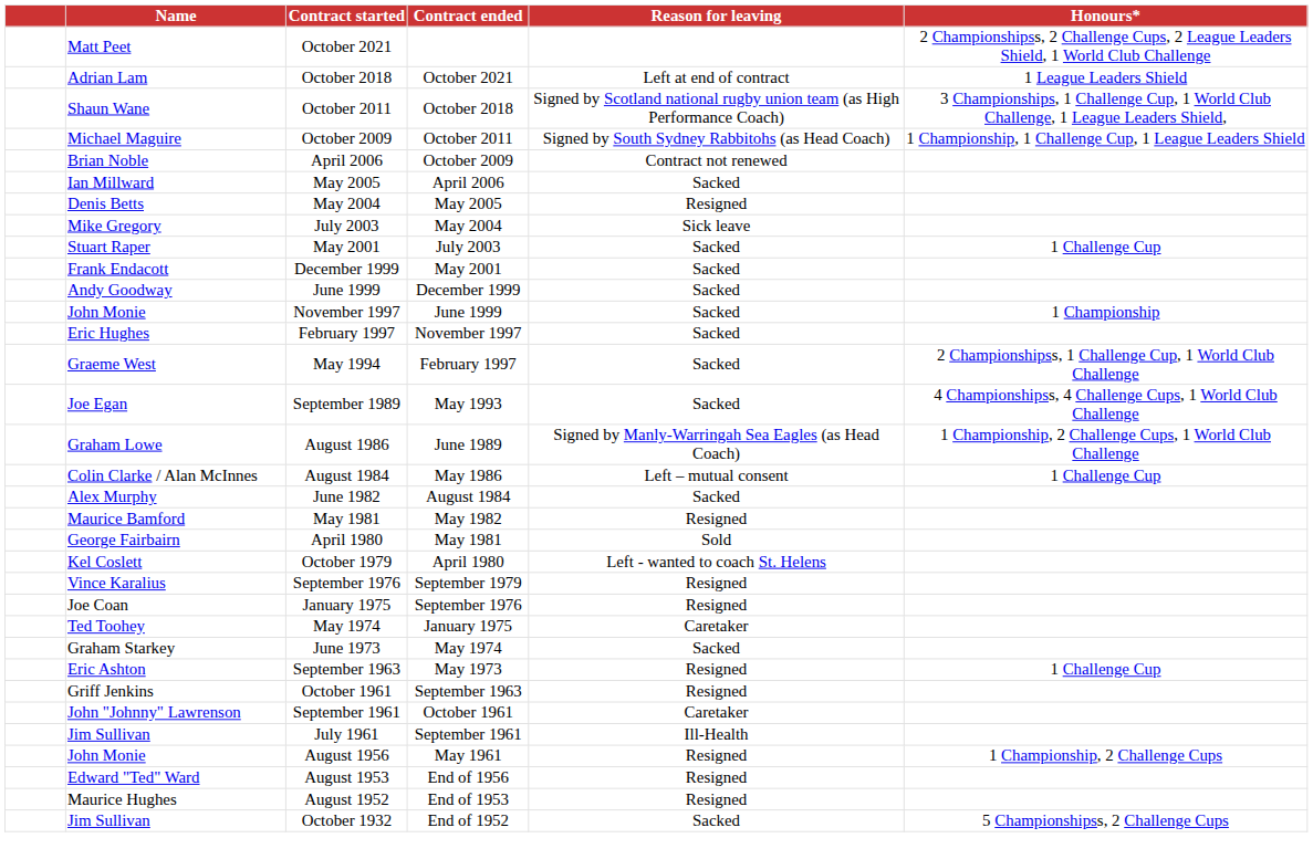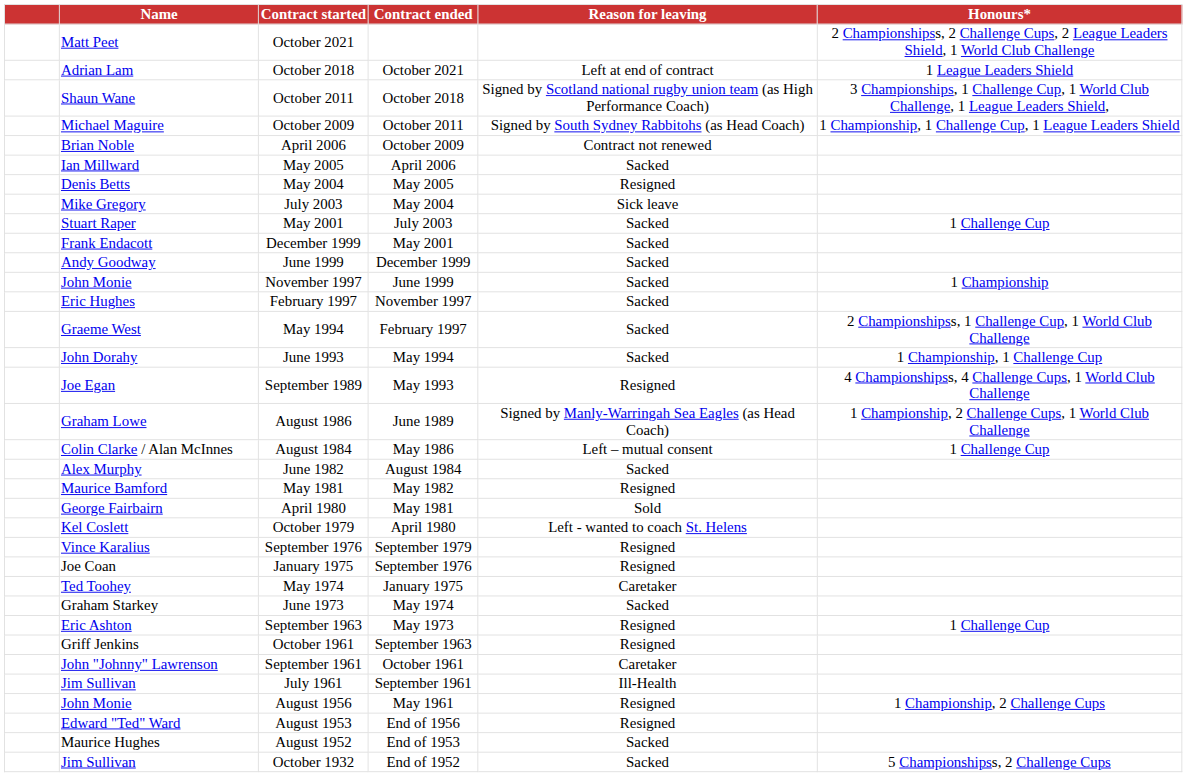+ row: John Dorahy | June 1993 | May 1994 | Sacked | 1 Championship, 1 Challenge Cup
September 1989 | Reason for leaving: Sacked -> Resigned
August 1952 | Reason for leaving: Resigned -> Sacked
